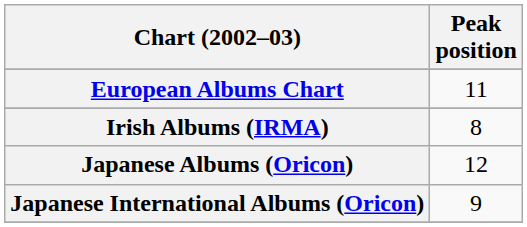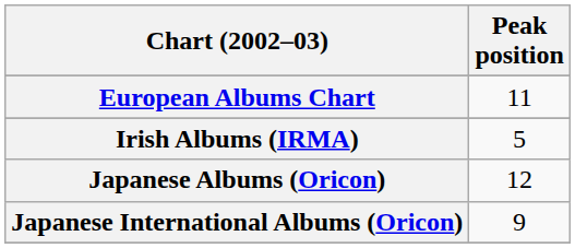Irish Albums (IRMA) | Peak position: 8 -> 5
